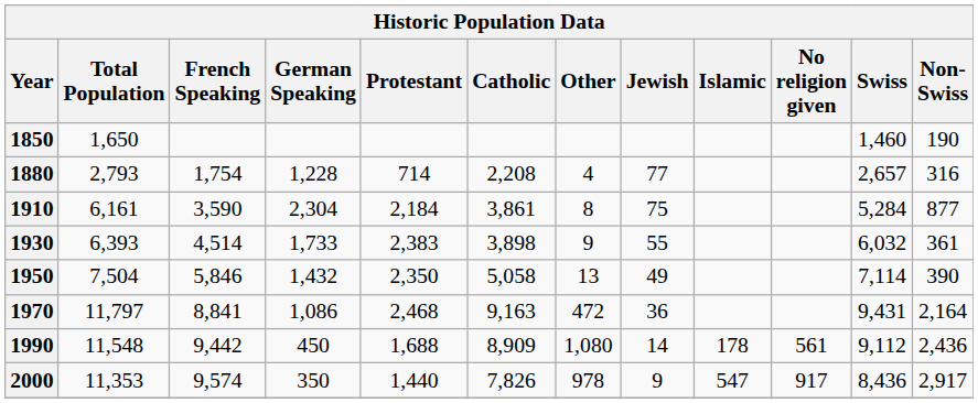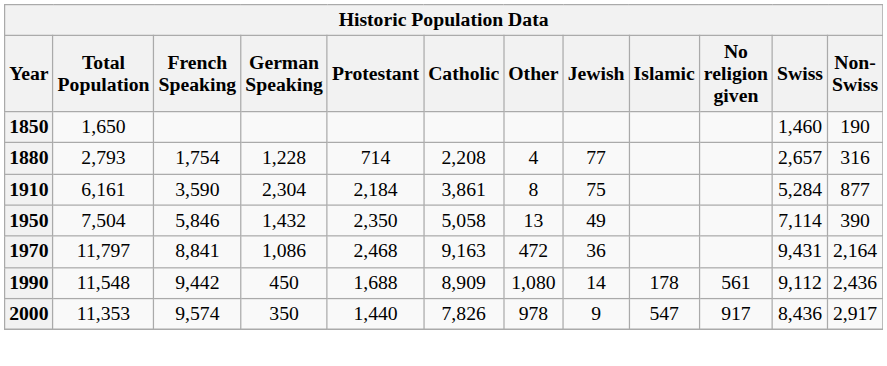- row: 1930 | 6,393 | 4,514 | 1,733 | 2,383 | 3,898 | 9 | 55 | 6,032 | 361
